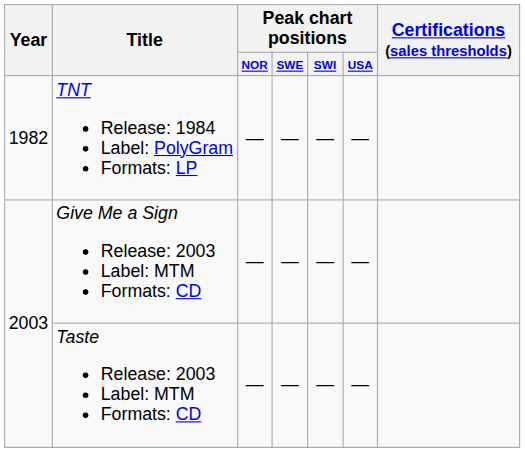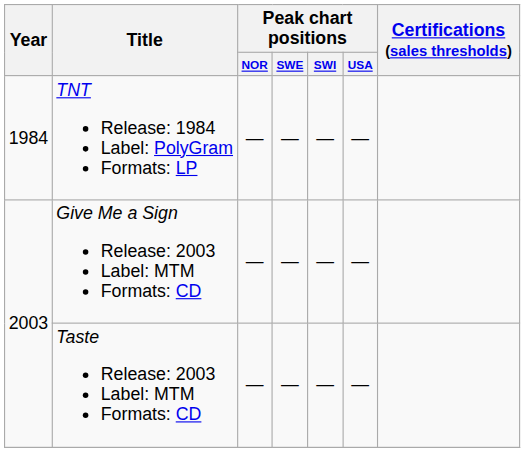TNT Release: 1984 Label: PolyGram Formats: LP | Year: 1982 -> 1984
